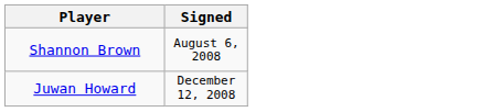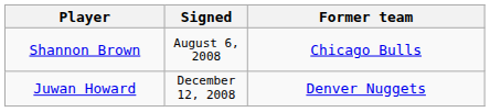+ column: Former team | Chicago Bulls | Denver Nuggets
